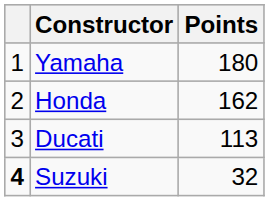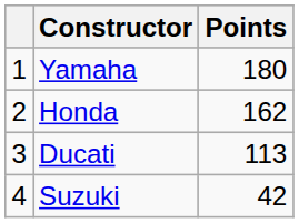Suzuki | column 1: bold -> normal
Suzuki | Points: 32 -> 42
